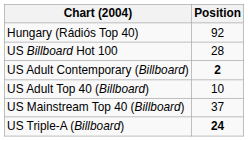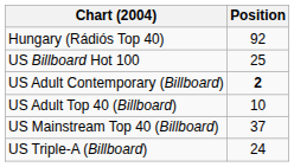US Billboard Hot 100 | Position: 28 -> 25
US Triple-A (Billboard) | Position: bold -> normal
